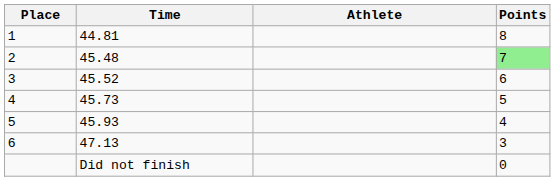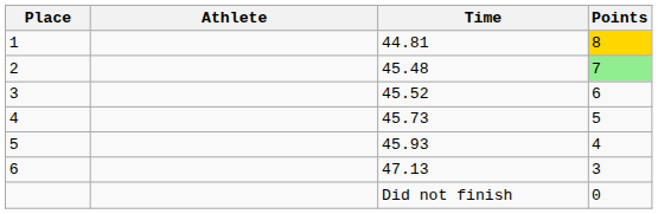columns swapped: Athlete <-> Time
1 | Points: no background -> gold background
